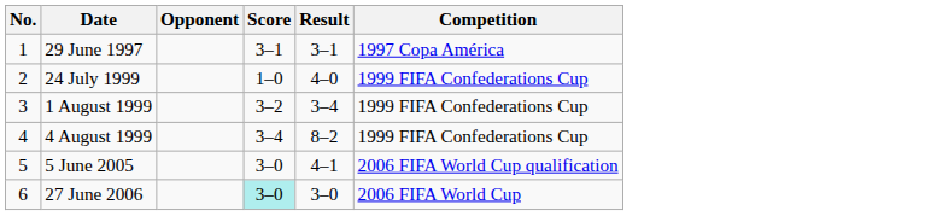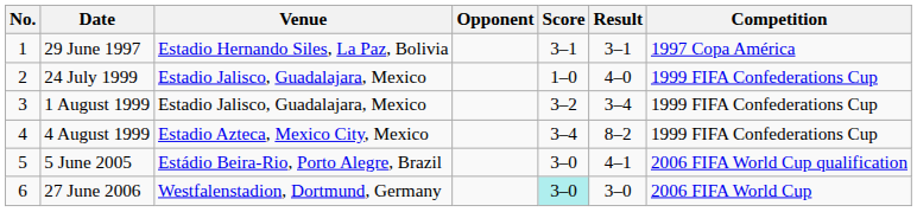+ column: Venue | Estadio Hernando Siles, La Paz, Bolivia | Estadio Jalisco, Guadalajara, Mexico | Estadio Jalisco, Guadalajara, Mexico | Estadio Azteca, Mexico City, Mexico | Estádio Beira-Rio, Porto Alegre, Brazil | Westfalenstadion, Dortmund, Germany
